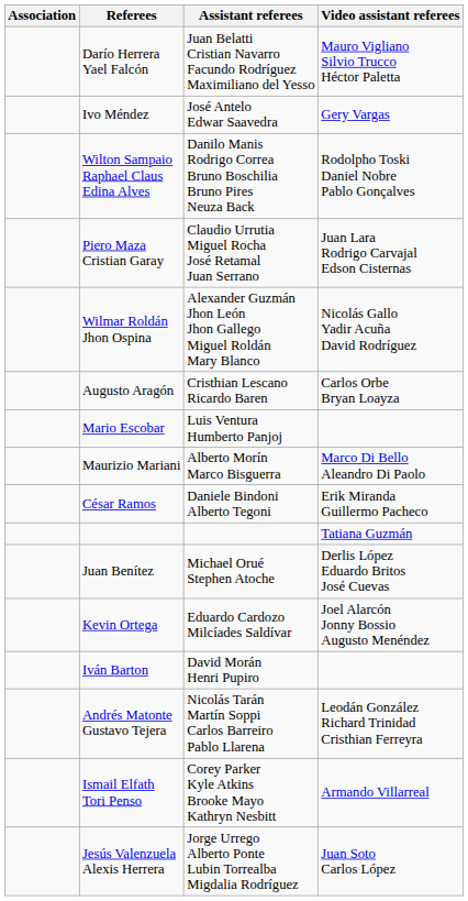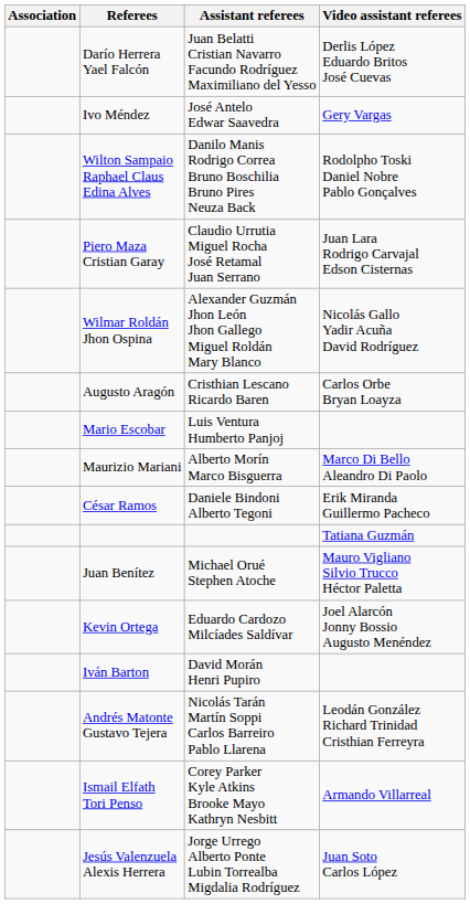Darío Herrera Yael Falcón | Video assistant referees: Mauro Vigliano Silvio Trucco Héctor Paletta -> Derlis López Eduardo Britos José Cuevas
Juan Benítez | Video assistant referees: Derlis López Eduardo Britos José Cuevas -> Mauro Vigliano Silvio Trucco Héctor Paletta
